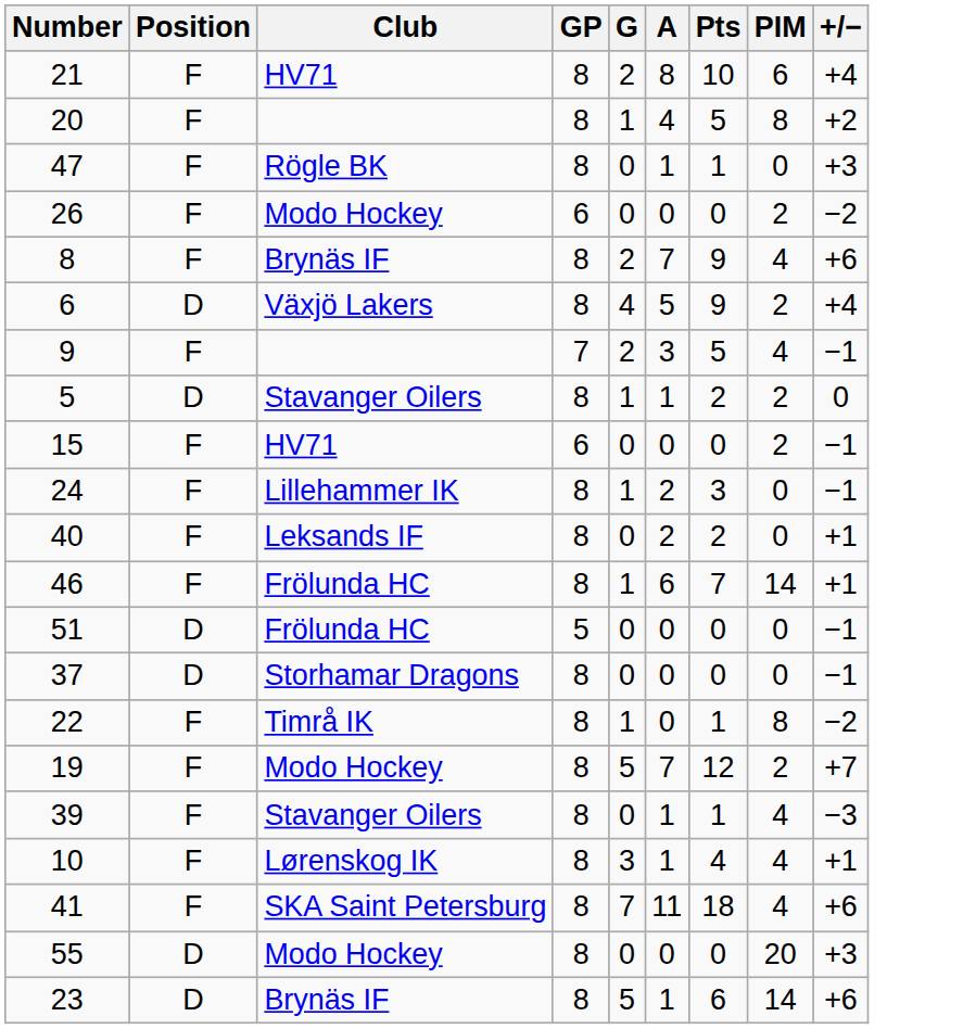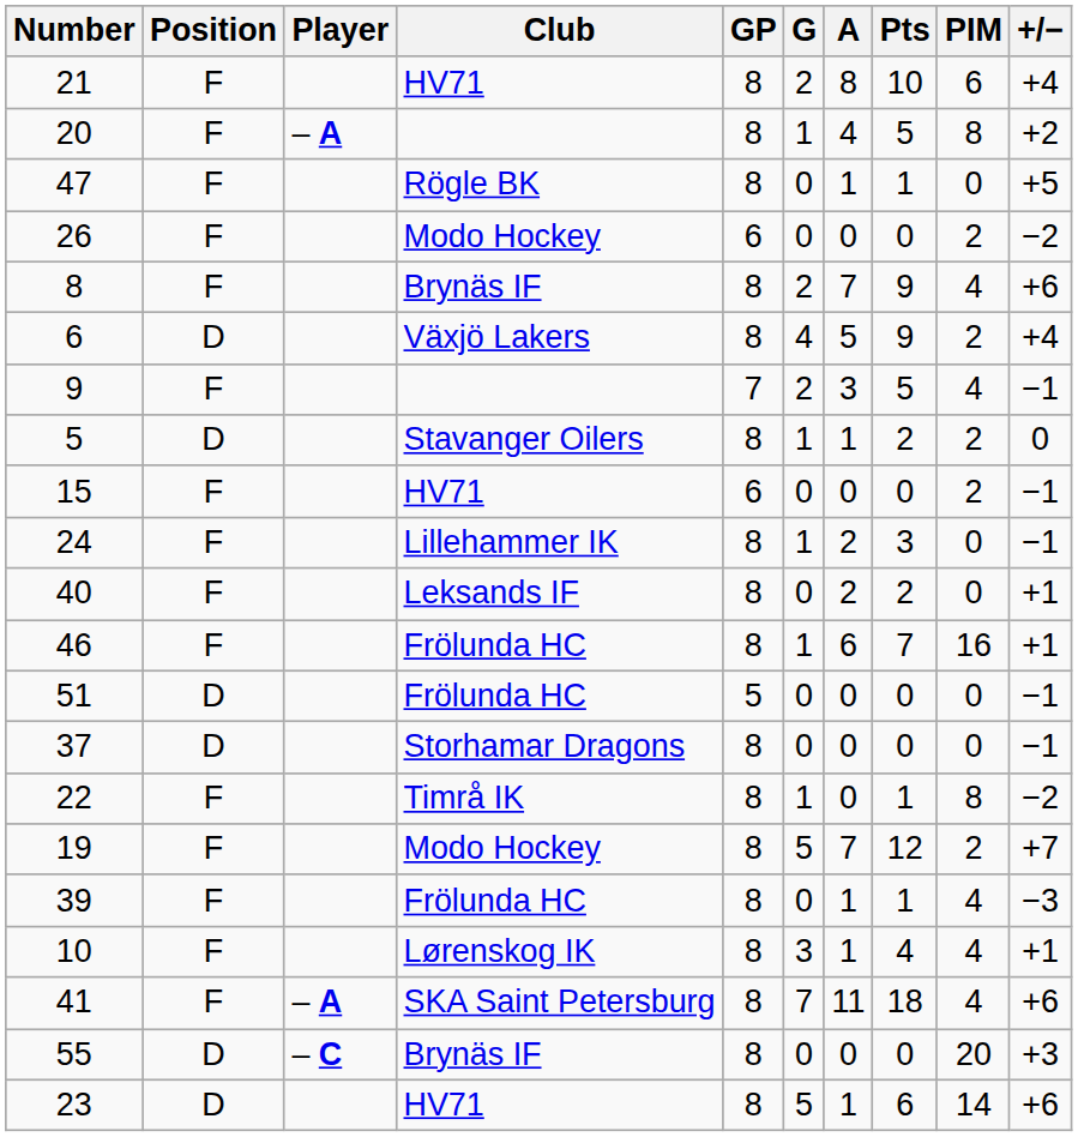+ column: Player | – A | – A | – C
47 | +/−: +3 -> +5
46 | PIM: 14 -> 16
39 | Club: Stavanger Oilers -> Frölunda HC
55 | Club: Modo Hockey -> Brynäs IF
23 | Club: Brynäs IF -> HV71
